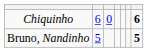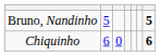rows swapped: Bruno, Nandinho <-> Chiquinho
